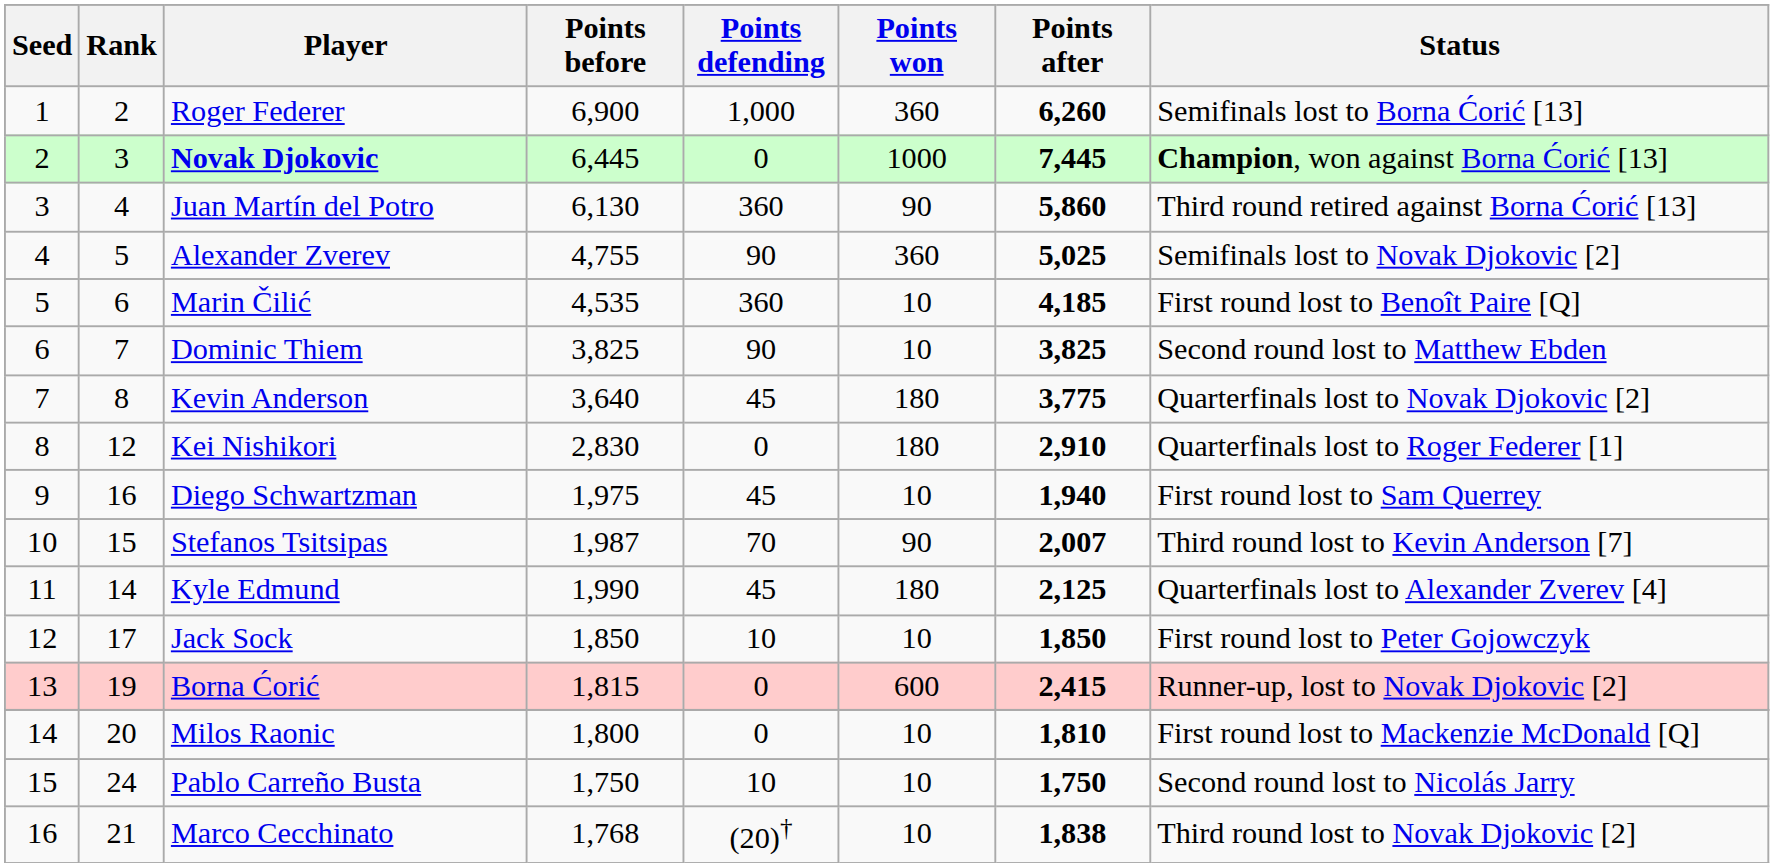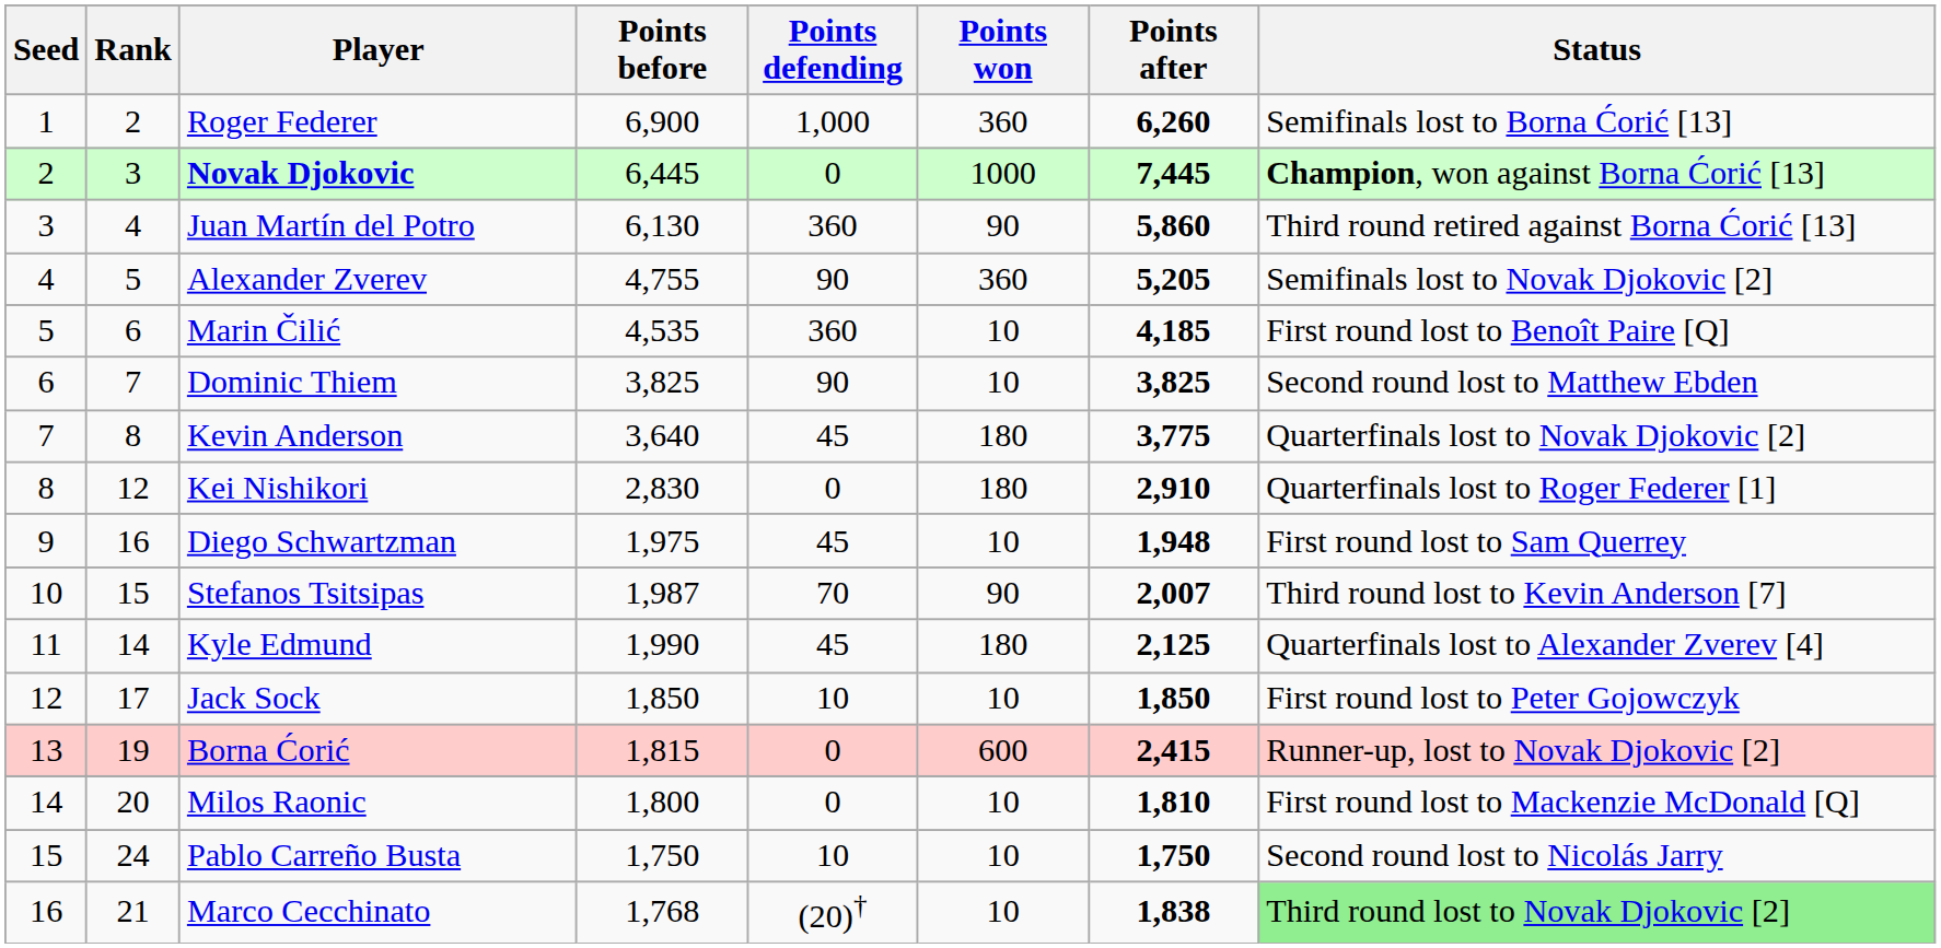Alexander Zverev | Points after: 5,025 -> 5,205
Diego Schwartzman | Points after: 1,940 -> 1,948
Marco Cecchinato | Status: no background -> lightgreen background
